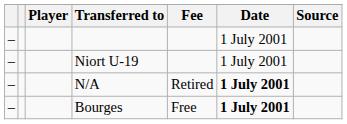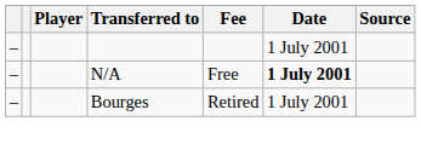- row: – | Niort U-19 | 1 July 2001
N/A | Fee: Retired -> Free
Bourges | Fee: Free -> Retired
Bourges | Date: bold -> normal
